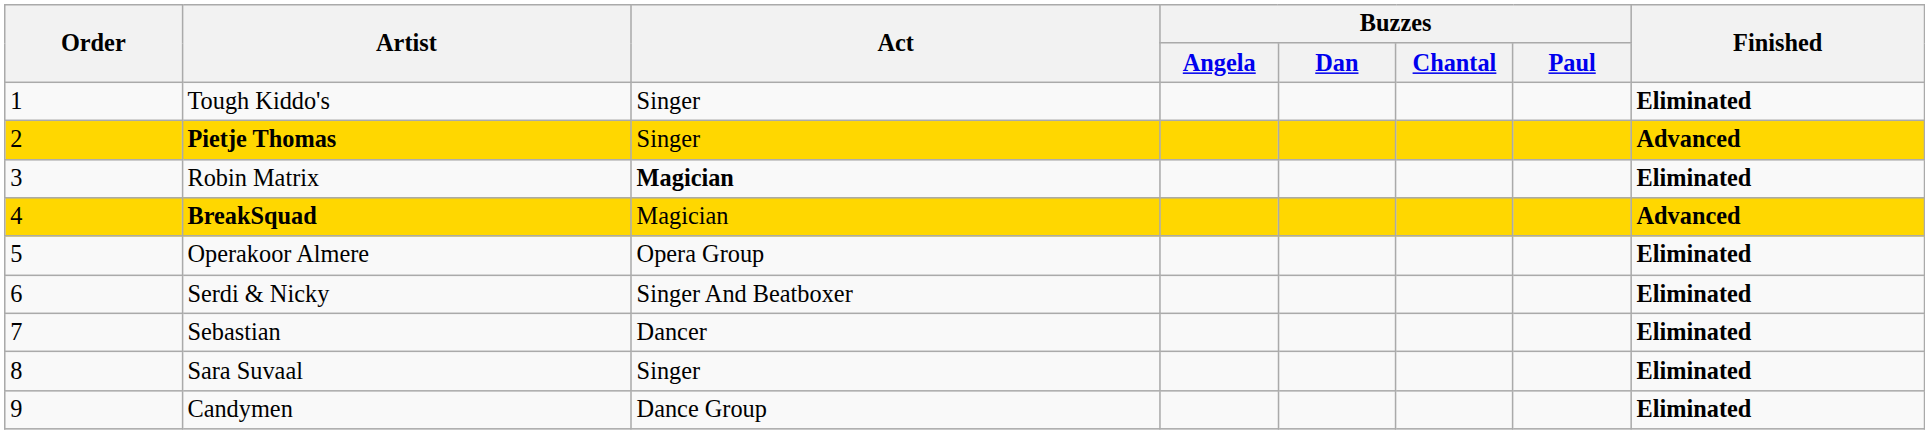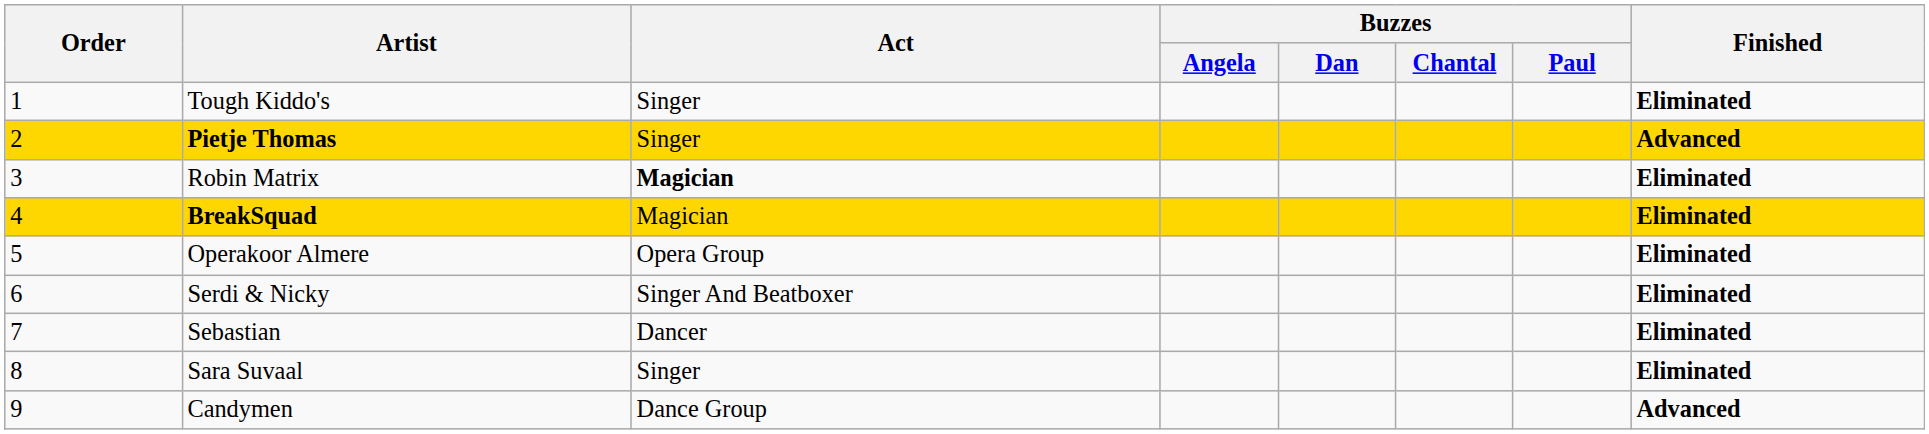BreakSquad | Finished: Advanced -> Eliminated
Candymen | Finished: Eliminated -> Advanced
